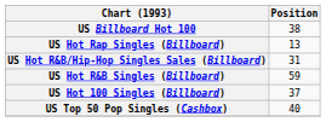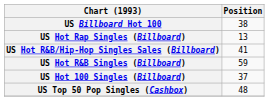US Hot R&B/Hip-Hop Singles Sales (Billboard) | Position: 31 -> 41
US Top 50 Pop Singles (Cashbox) | Position: 40 -> 48
